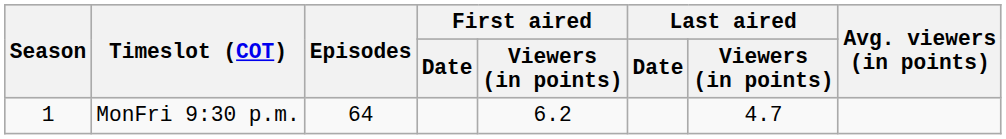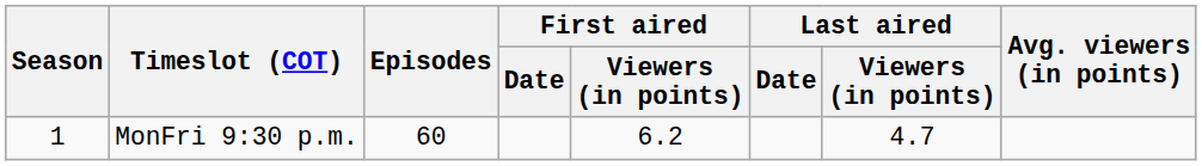MonFri 9:30 p.m. | Episodes: 64 -> 60
